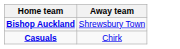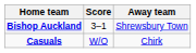+ column: Score | 3–1 | W/O
